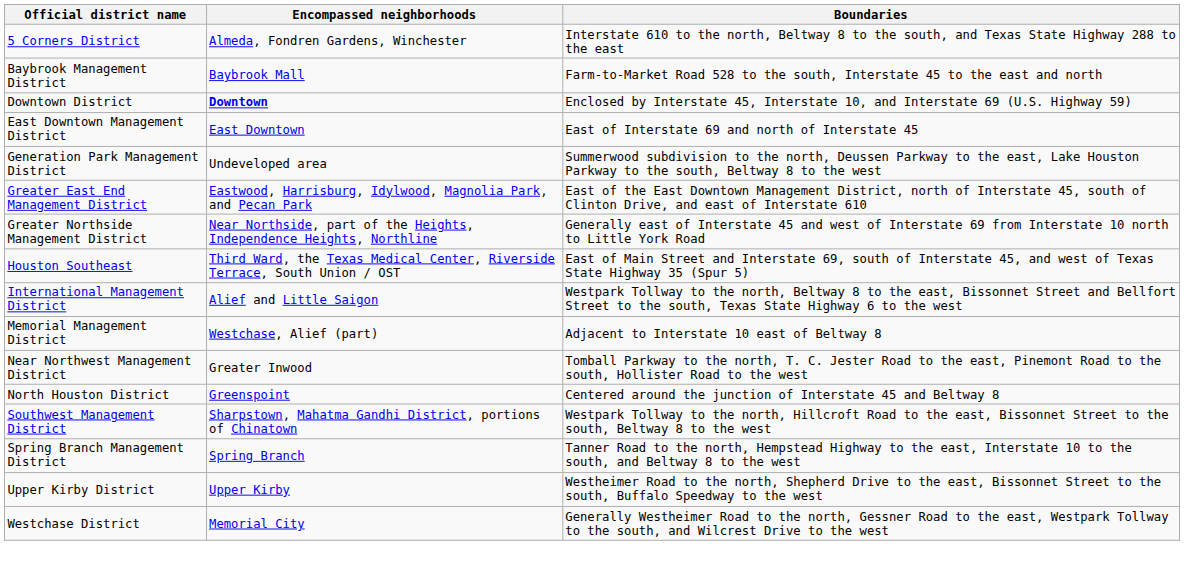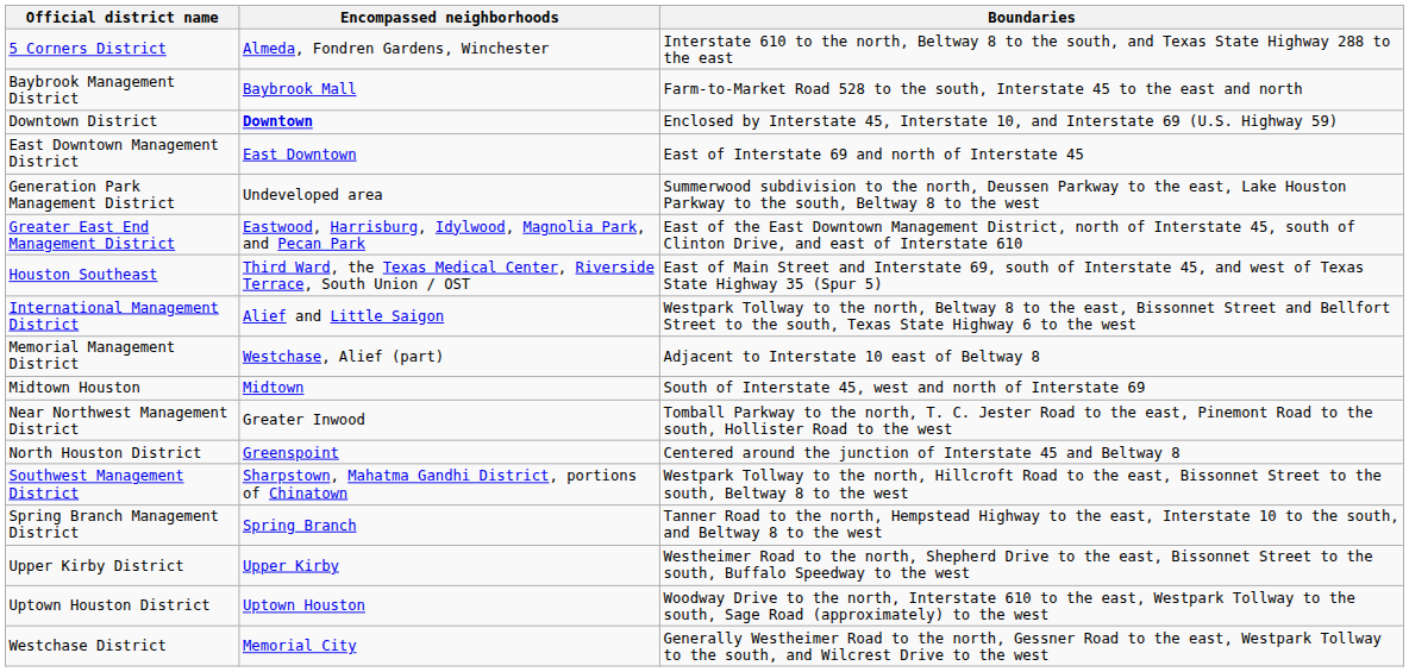- row: Greater Northside Management District | Near Northside, part of the Heights, Independence Heights, Northline | Generally east of Interstate 45 and west of Interstate 69 from Interstate 10 north to Little York Road
+ row: Midtown Houston | Midtown | South of Interstate 45, west and north of Interstate 69
+ row: Uptown Houston District | Uptown Houston | Woodway Drive to the north, Interstate 610 to the east, Westpark Tollway to the south, Sage Road (approximately) to the west
